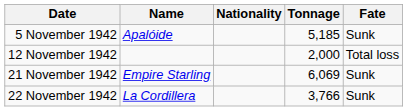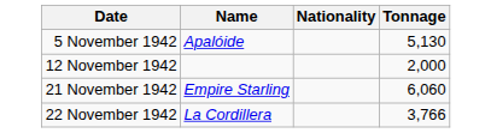- column: Fate | Sunk | Total loss | Sunk | Sunk
5 November 1942 | Tonnage: 5,185 -> 5,130
21 November 1942 | Tonnage: 6,069 -> 6,060
